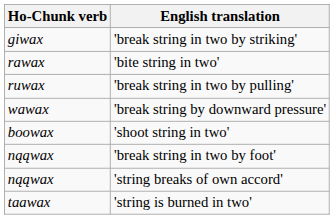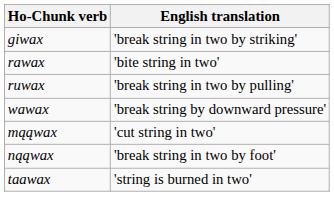- row: boowax | 'shoot string in two'
+ row: mąąwax | 'cut string in two'
- row: nąąwax | 'string breaks of own accord'
